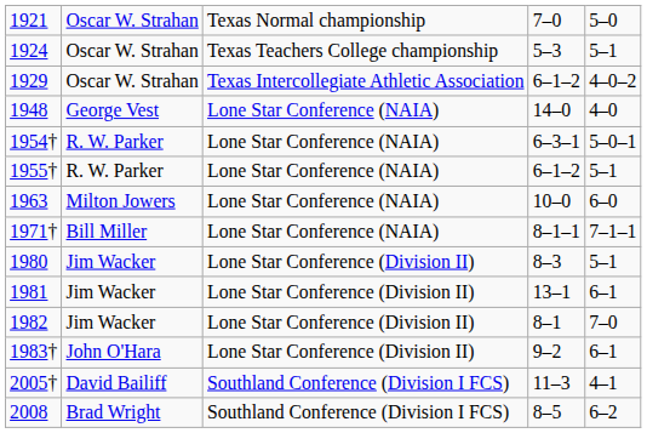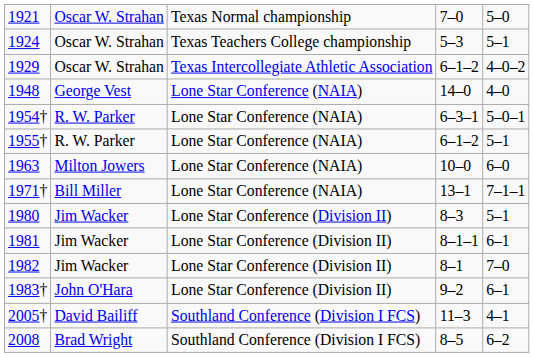1971† | column 4: 8–1–1 -> 13–1
1981 | column 4: 13–1 -> 8–1–1
